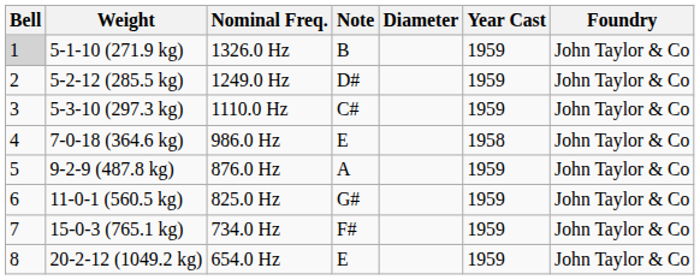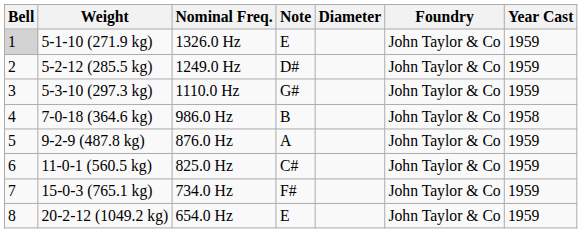columns swapped: Year Cast <-> Foundry
5-1-10 (271.9 kg) | Note: B -> E
5-3-10 (297.3 kg) | Note: C# -> G#
7-0-18 (364.6 kg) | Note: E -> B
11-0-1 (560.5 kg) | Note: G# -> C#
